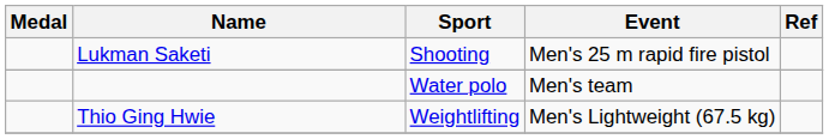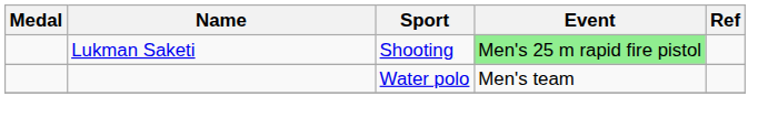Lukman Saketi | Event: no background -> lightgreen background
- row: Thio Ging Hwie | Weightlifting | Men's Lightweight (67.5 kg)
